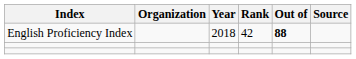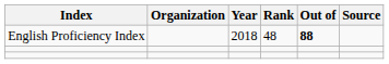English Proficiency Index | Rank: 42 -> 48
